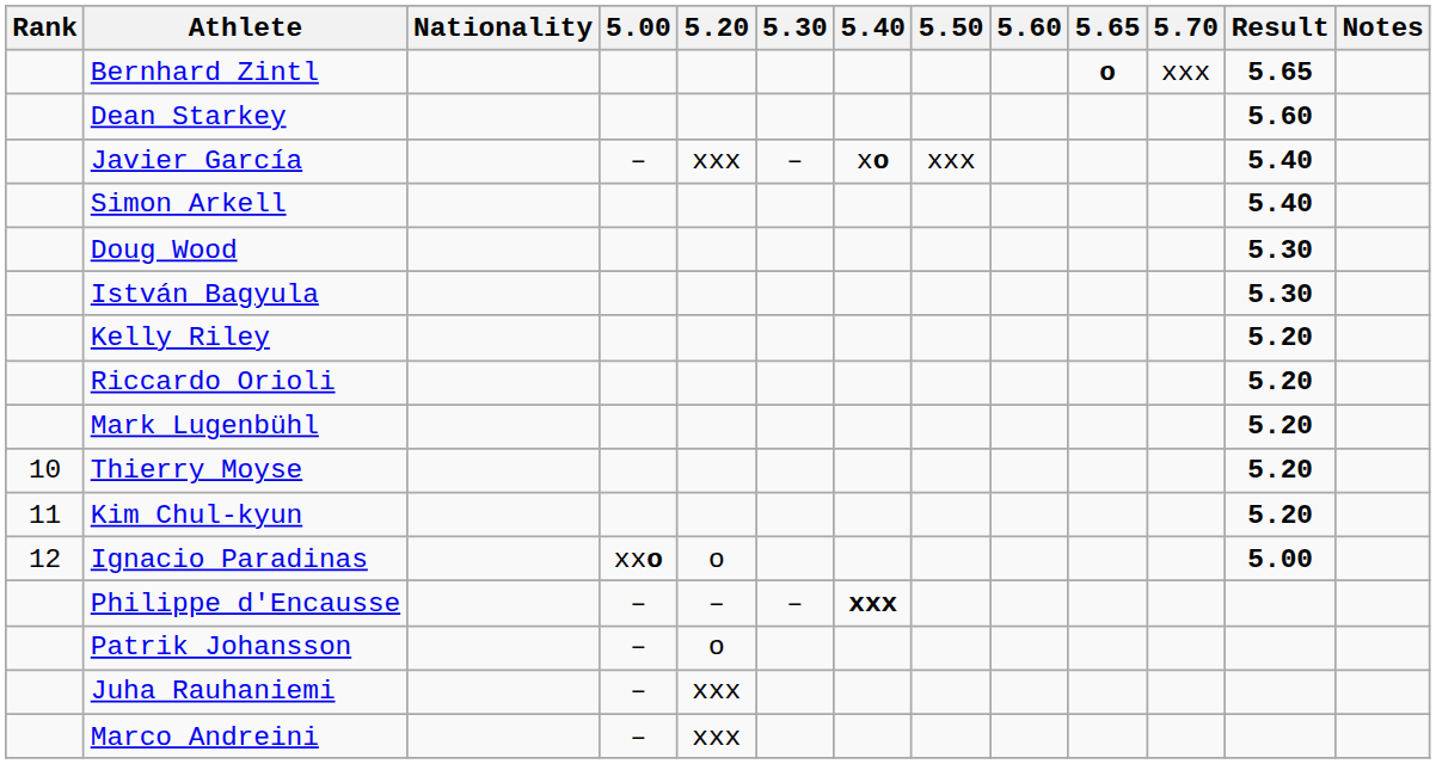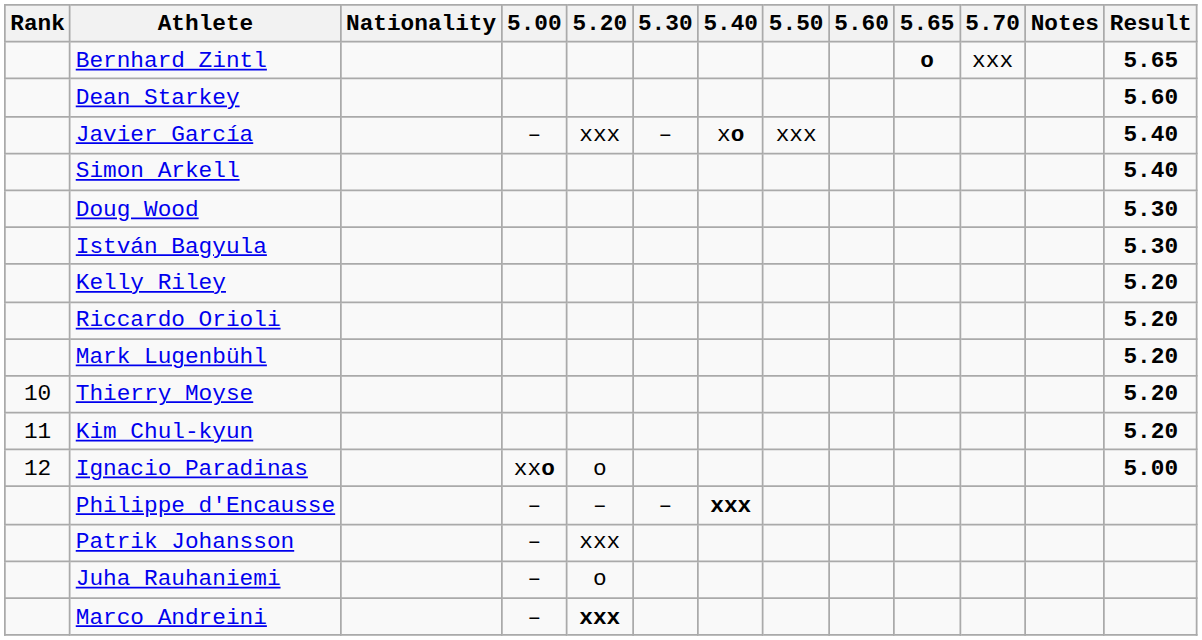columns swapped: Result <-> Notes
Patrik Johansson | 5.20: o -> xxx
Juha Rauhaniemi | 5.20: xxx -> o
Marco Andreini | 5.20: normal -> bold
